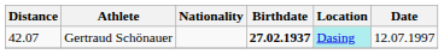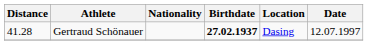Gertraud Schönauer | Distance: 42.07 -> 41.28
Gertraud Schönauer | Location: paleturquoise background -> no background
